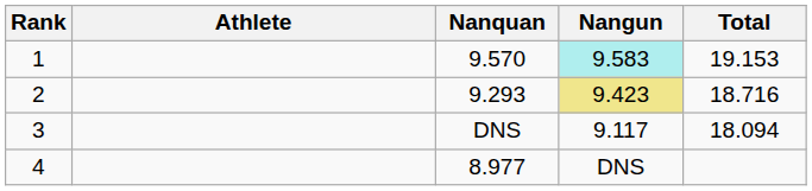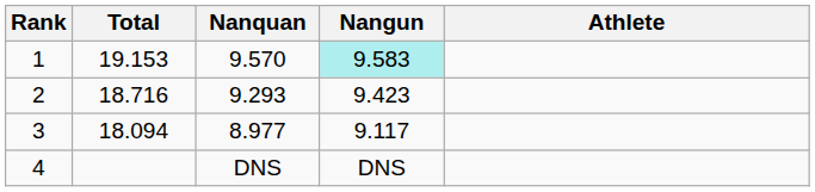columns swapped: Athlete <-> Total
2 | Nangun: khaki background -> no background
3 | Nanquan: DNS -> 8.977
4 | Nanquan: 8.977 -> DNS
